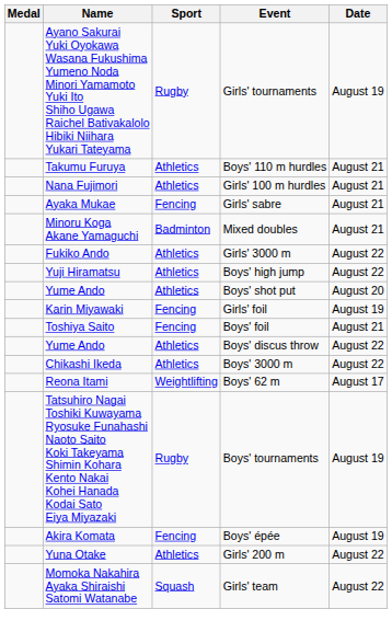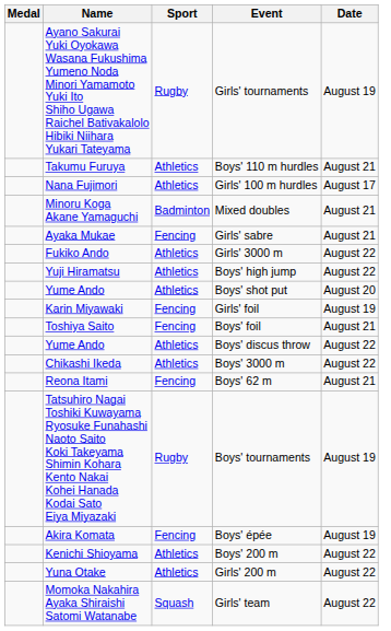Girls' 100 m hurdles | Date: August 21 -> August 17
rows swapped: Girls' sabre <-> Mixed doubles
Boys' 62 m | Sport: Weightlifting -> Fencing
Boys' 62 m | Date: August 17 -> August 21
+ row: Kenichi Shioyama | Athletics | Boys' 200 m | August 22
